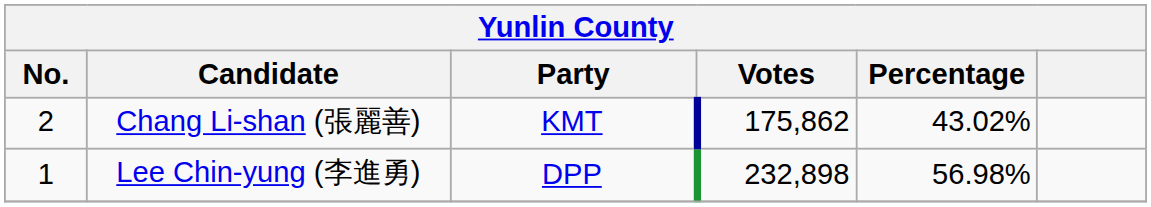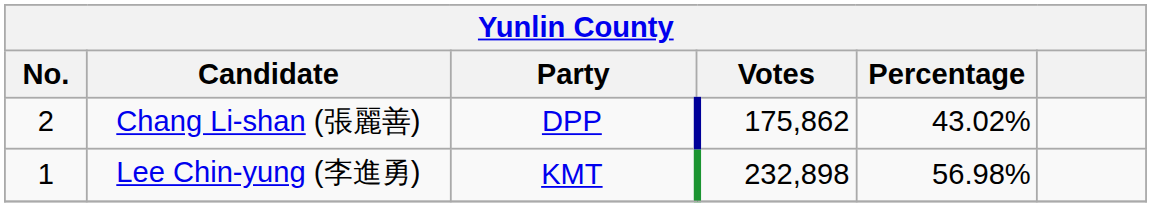Chang Li-shan (張麗善) | Party: KMT -> DPP
Lee Chin-yung (李進勇) | Party: DPP -> KMT
